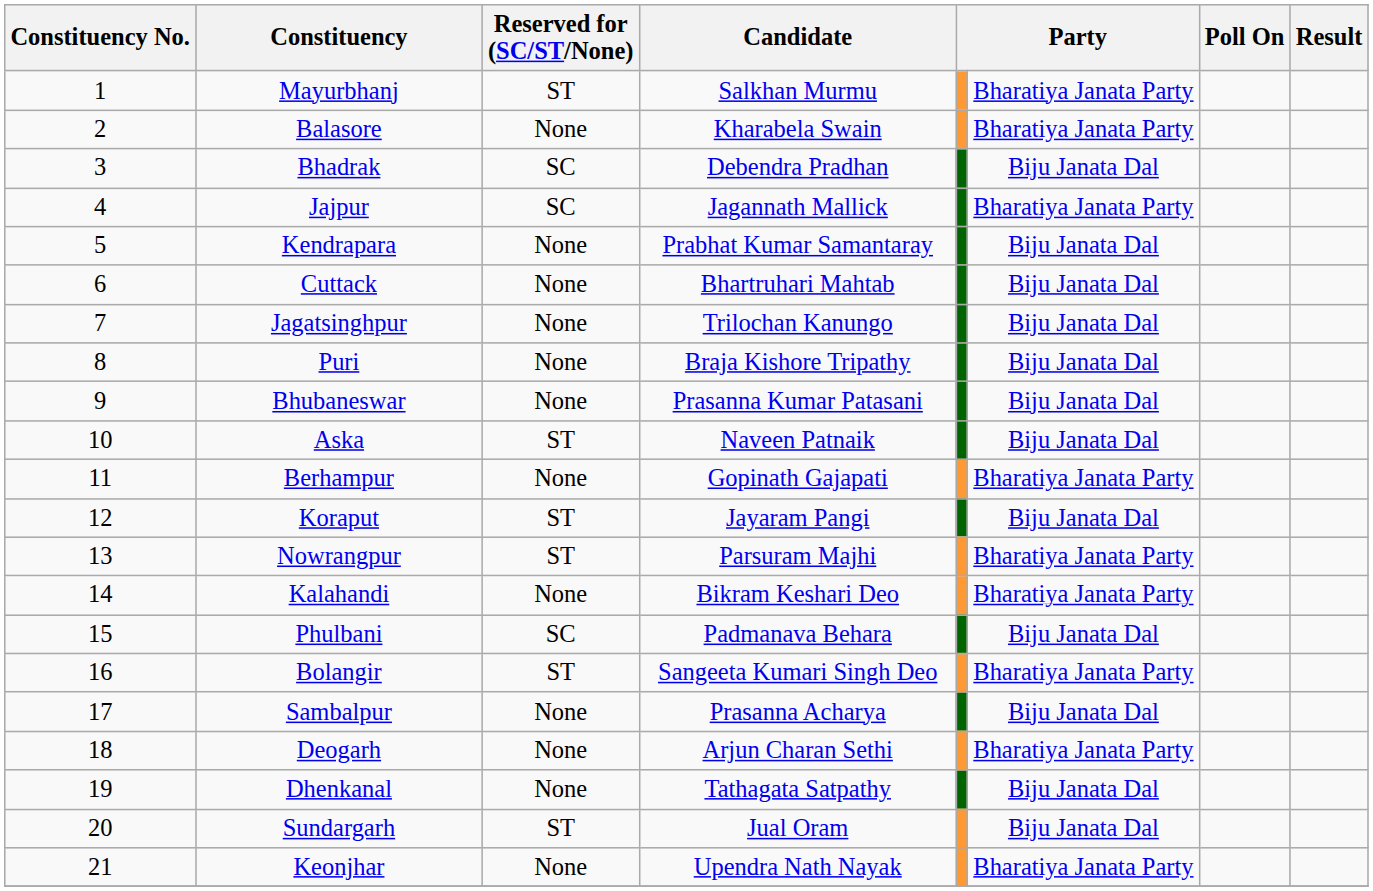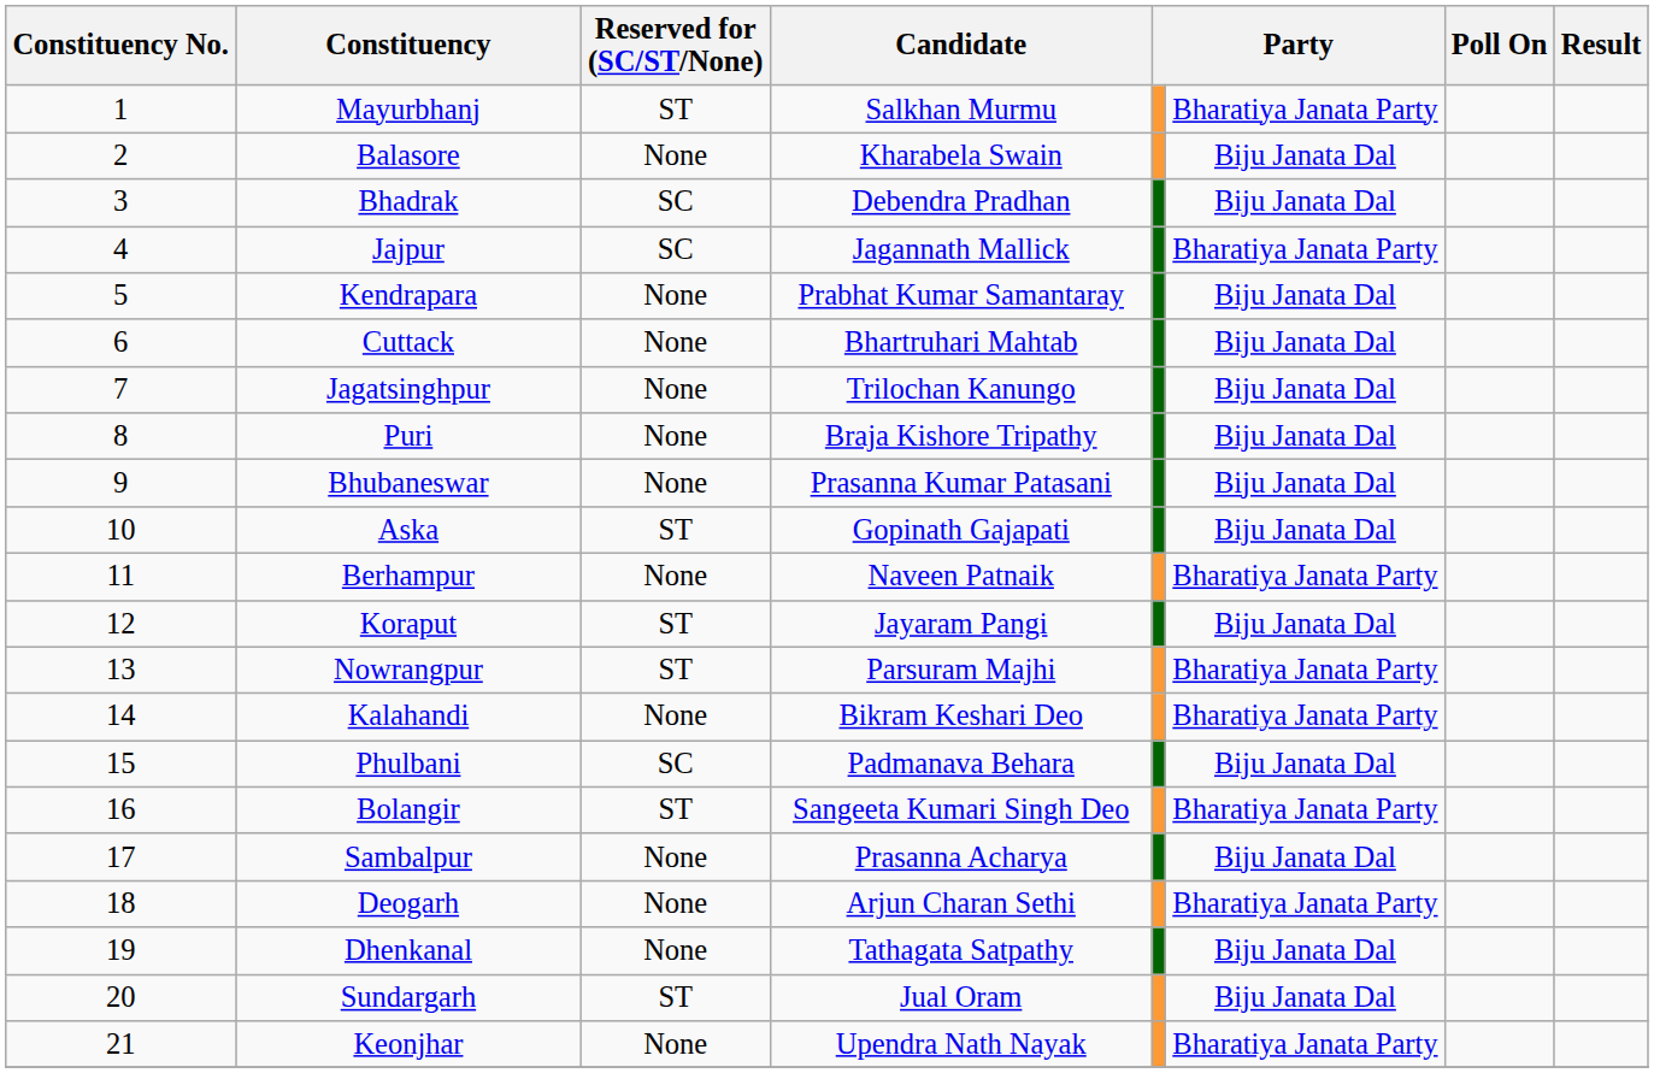Balasore | column 6: Bharatiya Janata Party -> Biju Janata Dal
Aska | Candidate: Naveen Patnaik -> Gopinath Gajapati
Berhampur | Candidate: Gopinath Gajapati -> Naveen Patnaik
